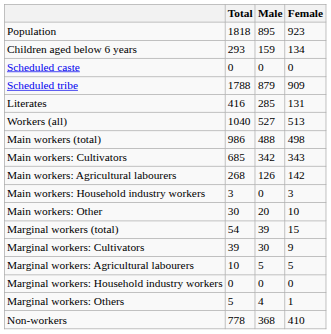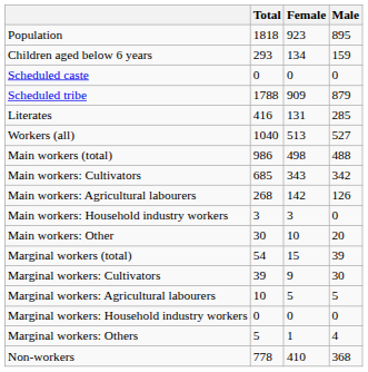columns swapped: Male <-> Female
